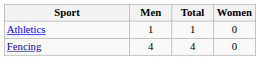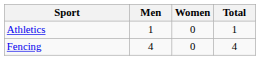columns swapped: Women <-> Total
